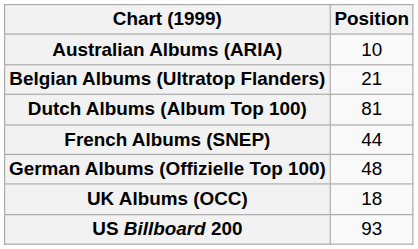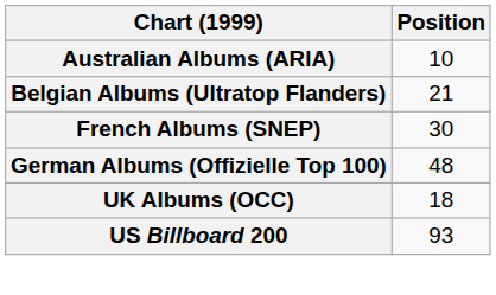- row: Dutch Albums (Album Top 100) | 81
French Albums (SNEP) | Position: 44 -> 30
